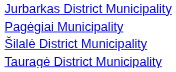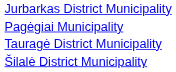rows swapped: Šilalė District Municipality <-> Tauragė District Municipality
